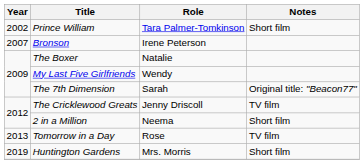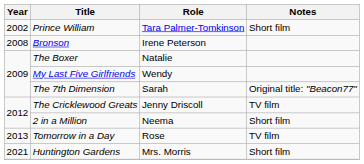Bronson | Year: 2007 -> 2008
Huntington Gardens | Year: 2019 -> 2021
